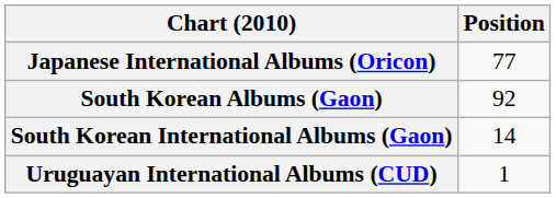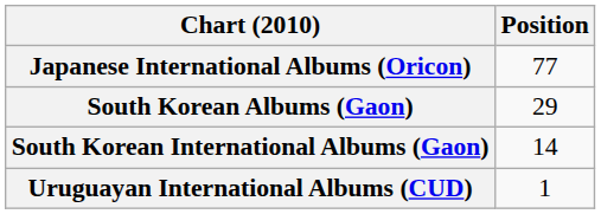South Korean Albums (Gaon) | Position: 92 -> 29
